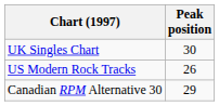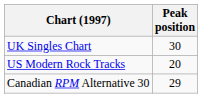US Modern Rock Tracks | Peak position: 26 -> 20
